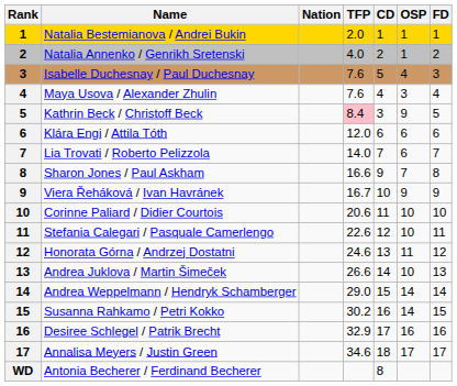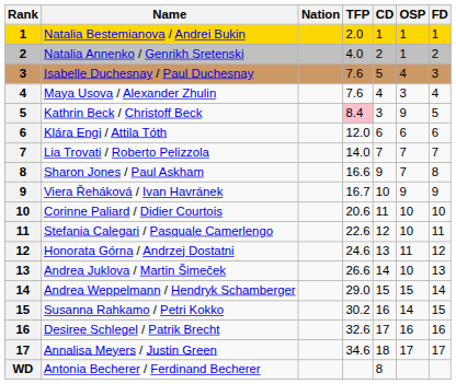Lia Trovati / Roberto Pelizzola | OSP: 6 -> 7
Andrea Weppelmann / Hendryk Schamberger | OSP: 14 -> 15
Desiree Schlegel / Patrik Brecht | TFP: 32.9 -> 32.6
